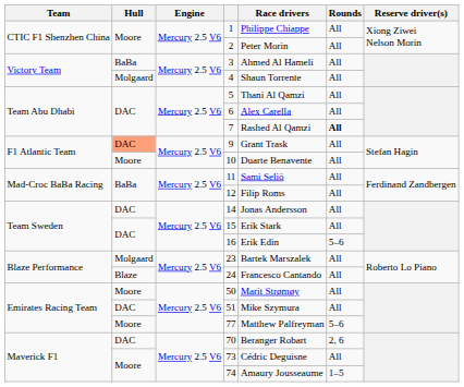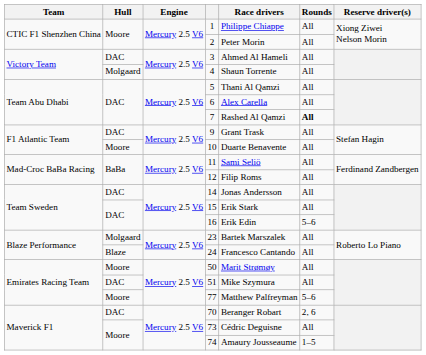3 | Hull: BaBa -> DAC
9 | Hull: lightsalmon background -> no background
